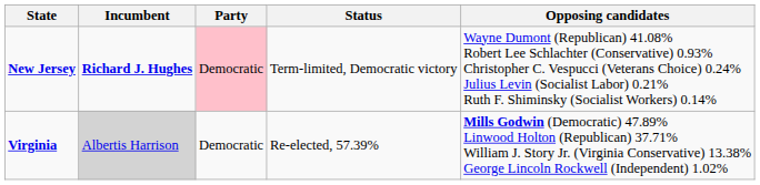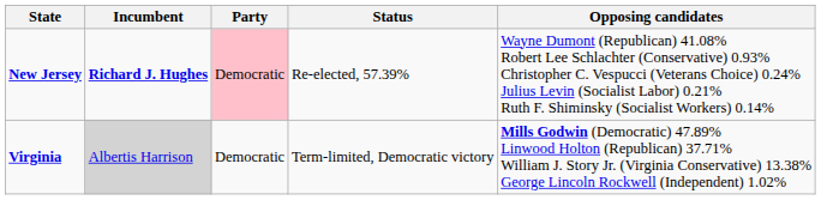New Jersey | Status: Term-limited, Democratic victory -> Re-elected, 57.39%
Virginia | Status: Re-elected, 57.39% -> Term-limited, Democratic victory
